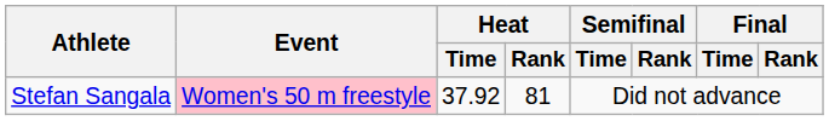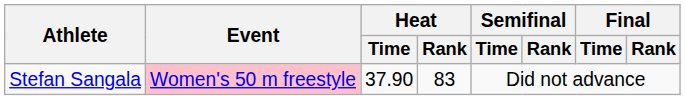Stefan Sangala | Heat / Time: 37.92 -> 37.90
Stefan Sangala | Heat / Rank: 81 -> 83
